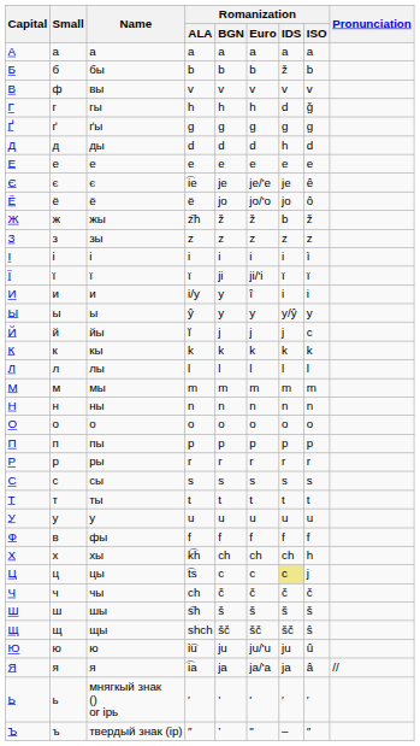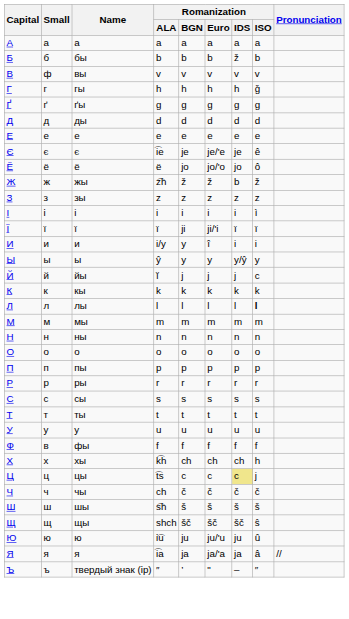гы | Romanization / IDS: d -> h
ды | Romanization / IDS: h -> d
лы | Romanization / ISO: normal -> bold
- row: Ь | ь | мнягкый знак () or ірь | ′ | ’ | ' | ′ | ′
